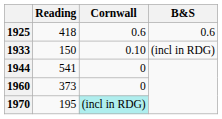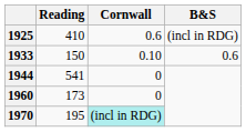1925 | Reading: 418 -> 410
1925 | B&S: 0.6 -> (incl in RDG)
1933 | B&S: (incl in RDG) -> 0.6
1960 | Reading: 373 -> 173
